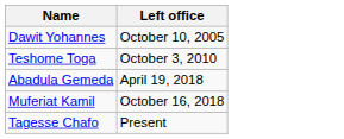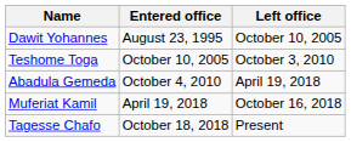+ column: Entered office | August 23, 1995 | October 10, 2005 | October 4, 2010 | April 19, 2018 | October 18, 2018
